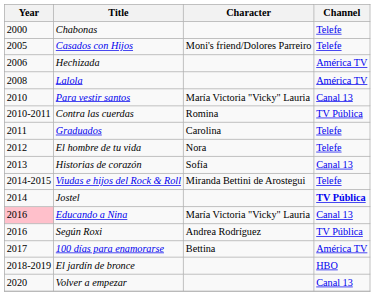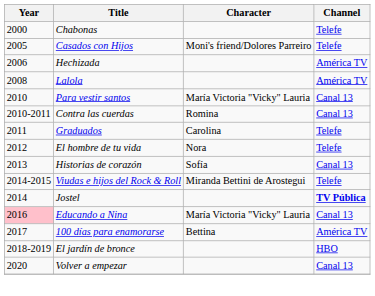Contra las cuerdas | Channel: TV Pública -> Canal 13
- row: 2016 | Según Roxi | Andrea Rodríguez | TV Pública
